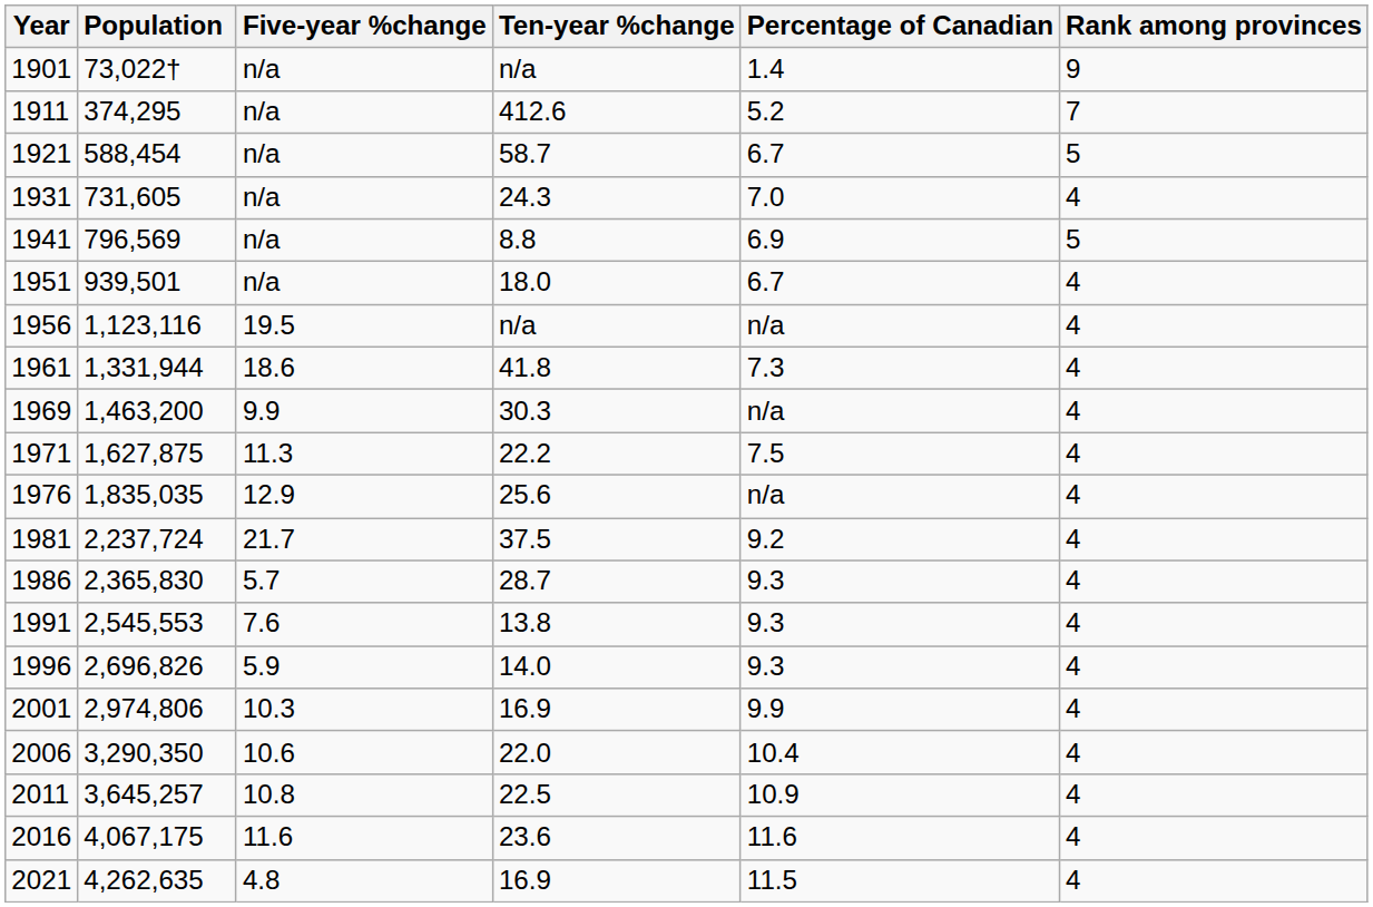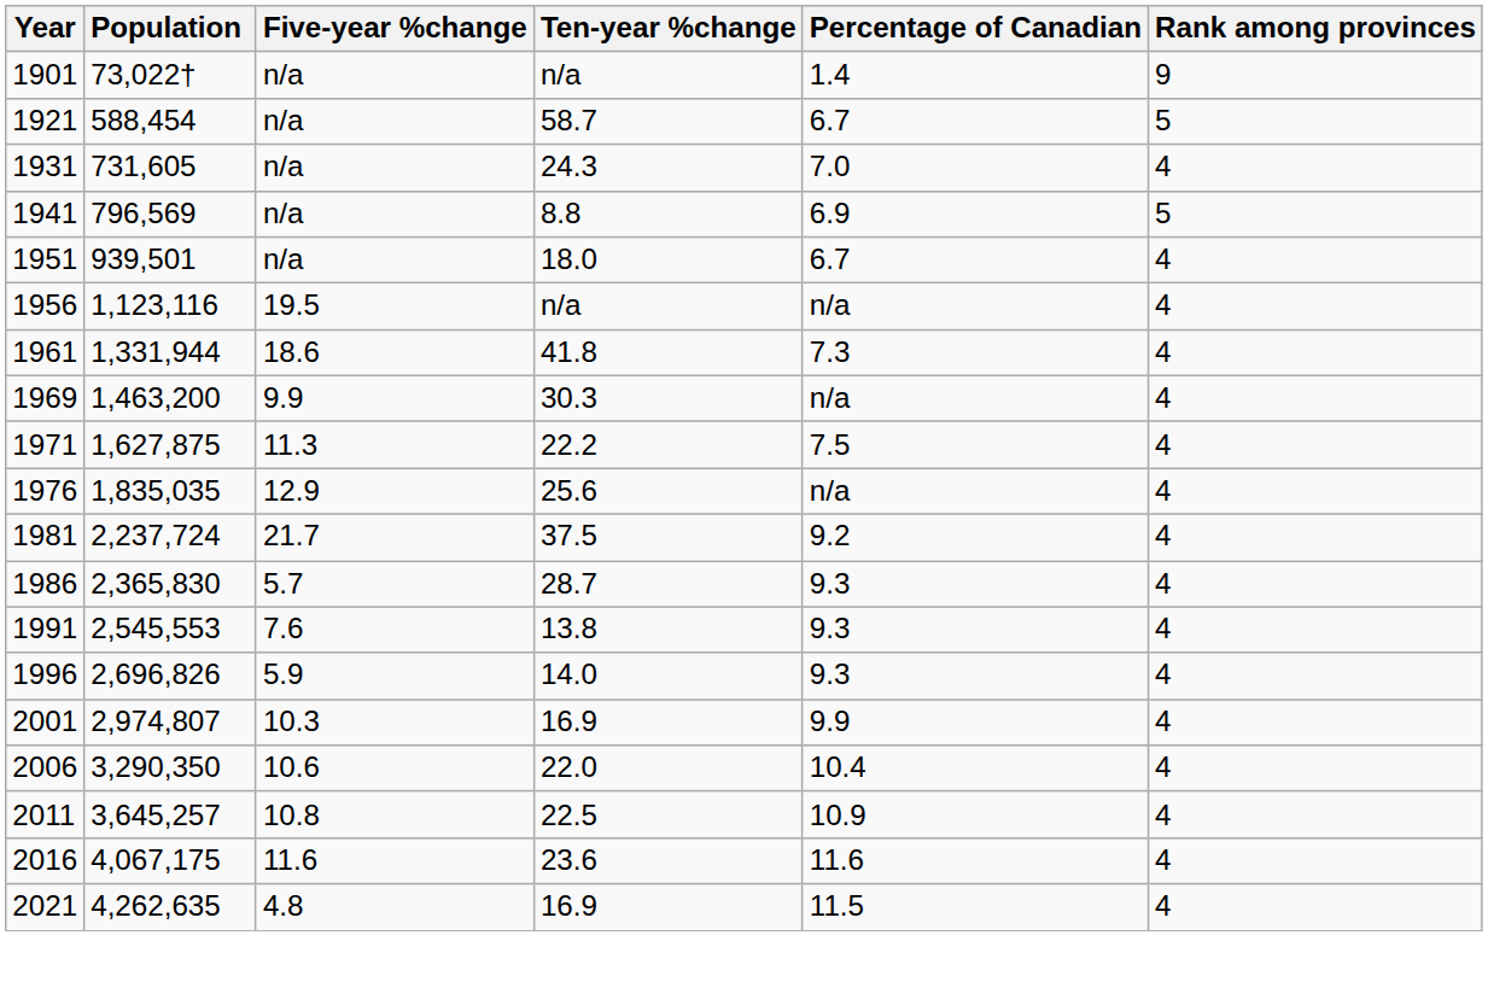- row: 1911 | 374,295 | n/a | 412.6 | 5.2 | 7
2001 | Population: 2,974,806 -> 2,974,807
